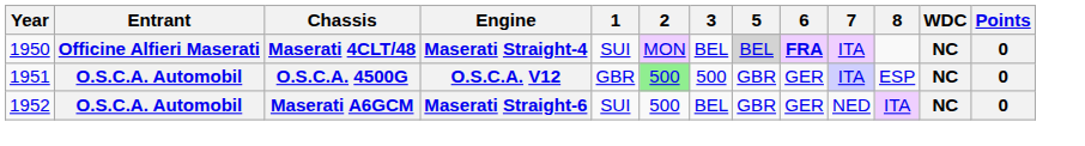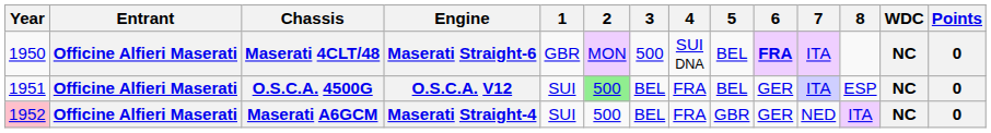+ column: 4 | SUI DNA | FRA | FRA
Maserati 4CLT/48 | Engine: Maserati Straight-4 -> Maserati Straight-6
Maserati 4CLT/48 | 1: SUI -> GBR
Maserati 4CLT/48 | 3: BEL -> 500
Maserati 4CLT/48 | 5: lightgrey background -> no background
O.S.C.A. 4500G | Entrant: O.S.C.A. Automobil -> Officine Alfieri Maserati
O.S.C.A. 4500G | 1: GBR -> SUI
O.S.C.A. 4500G | 3: 500 -> BEL
O.S.C.A. 4500G | 5: GBR -> BEL
Maserati A6GCM | Year: no background -> pink background
Maserati A6GCM | Entrant: O.S.C.A. Automobil -> Officine Alfieri Maserati
Maserati A6GCM | Engine: Maserati Straight-6 -> Maserati Straight-4
